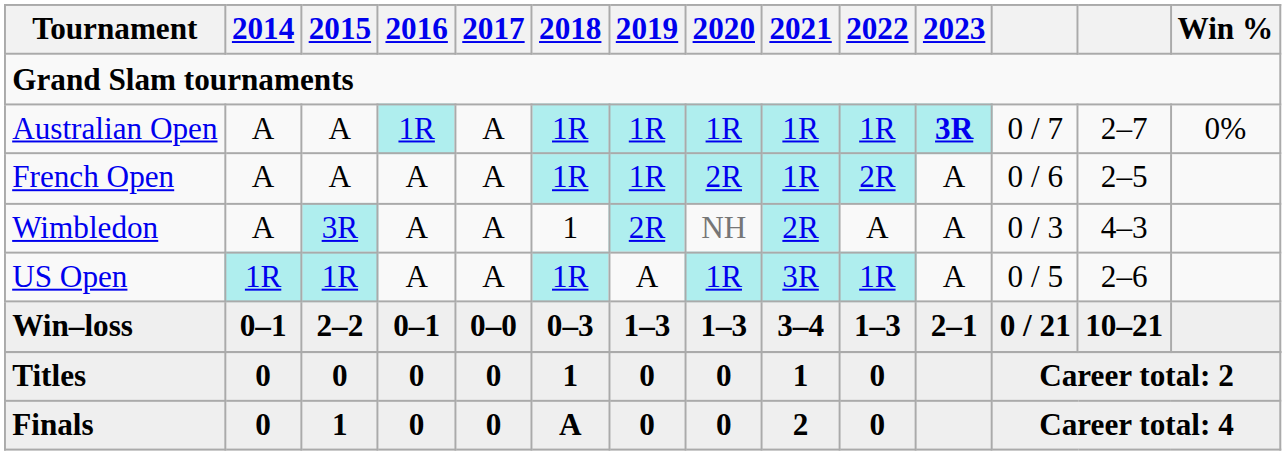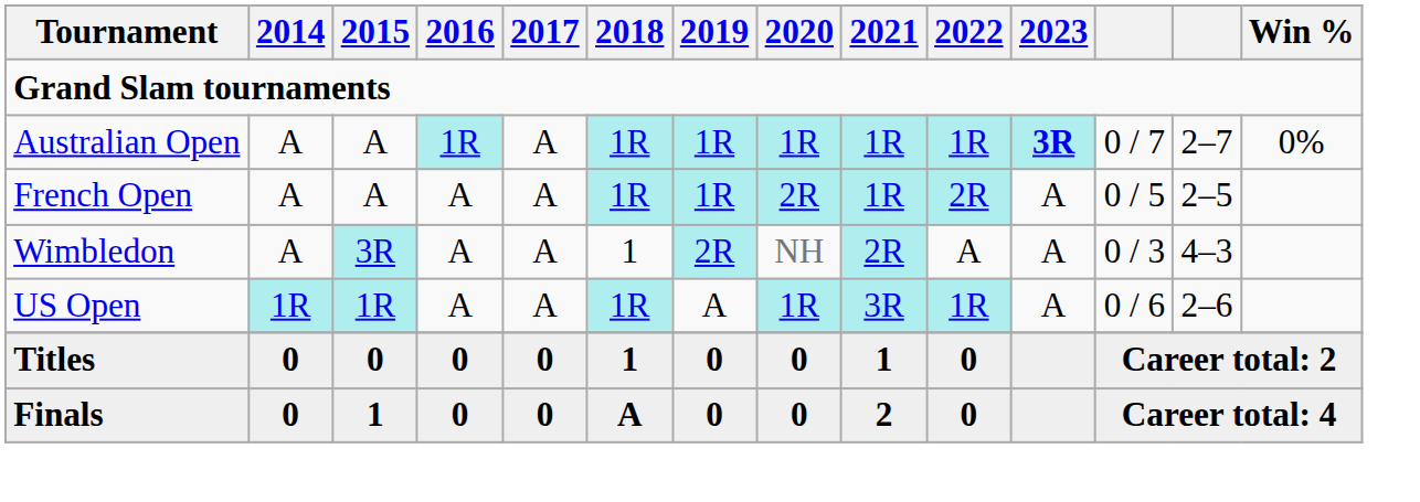French Open | column 12: 0 / 6 -> 0 / 5
US Open | column 12: 0 / 5 -> 0 / 6
- row: Win–loss | 0–1 | 2–2 | 0–1 | 0–0 | 0–3 | 1–3 | 1–3 | 3–4 | 1–3 | 2–1 | 0 / 21 | 10–21
